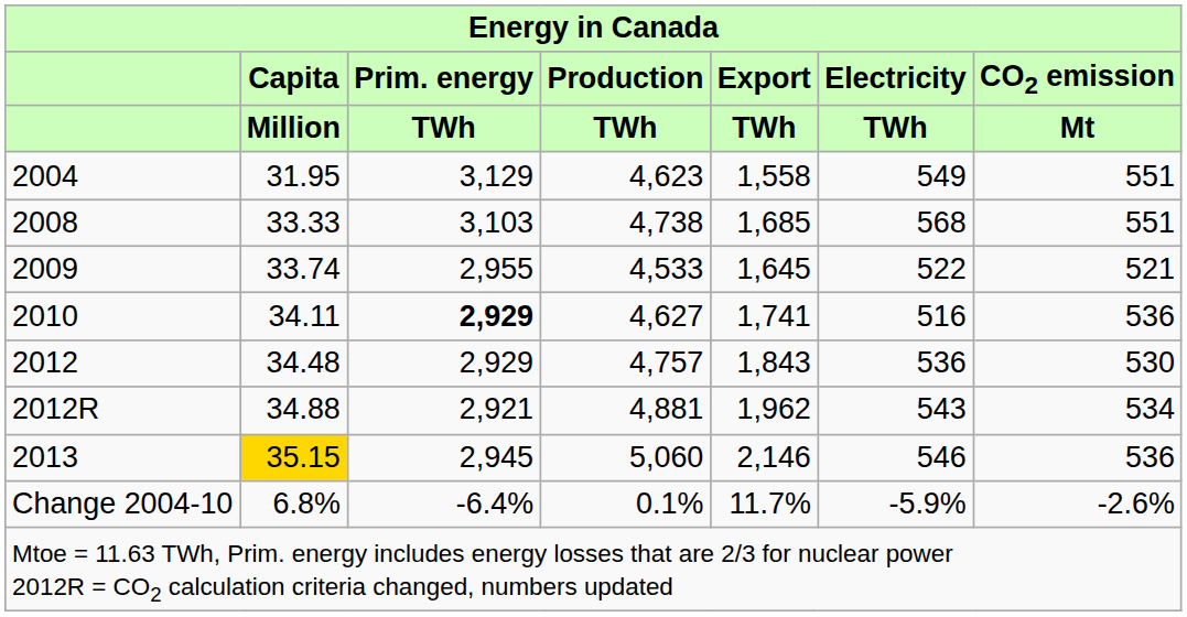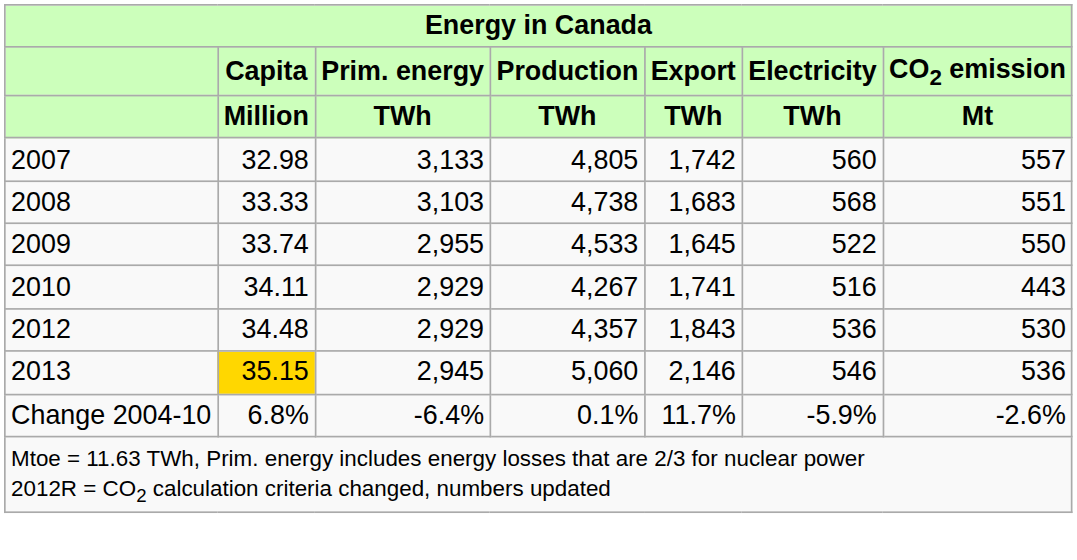- row: 2004 | 31.95 | 3,129 | 4,623 | 1,558 | 549 | 551
+ row: 2007 | 32.98 | 3,133 | 4,805 | 1,742 | 560 | 557
2008 | Export / TWh: 1,685 -> 1,683
2009 | CO2 emission / Mt: 521 -> 550
2010 | Prim. energy / TWh: bold -> normal
2010 | Production / TWh: 4,627 -> 4,267
2010 | CO2 emission / Mt: 536 -> 443
2012 | Production / TWh: 4,757 -> 4,357
- row: 2012R | 34.88 | 2,921 | 4,881 | 1,962 | 543 | 534
